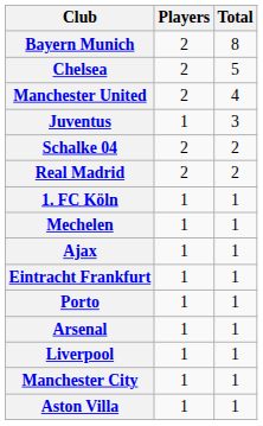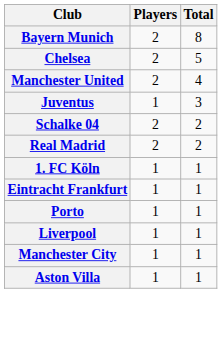- row: Mechelen | 1 | 1
- row: Ajax | 1 | 1
- row: Arsenal | 1 | 1
